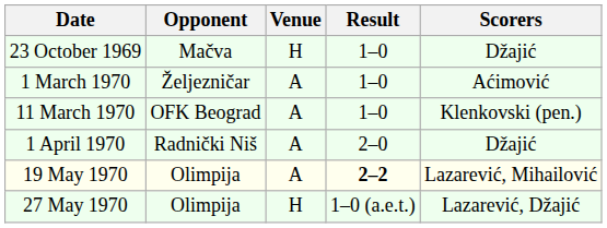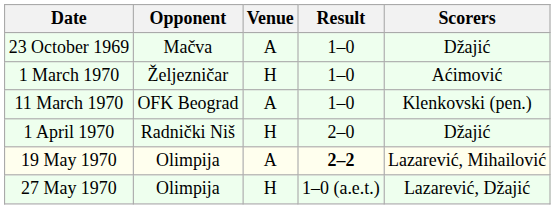23 October 1969 | Venue: H -> A
1 March 1970 | Venue: A -> H
1 April 1970 | Venue: A -> H
